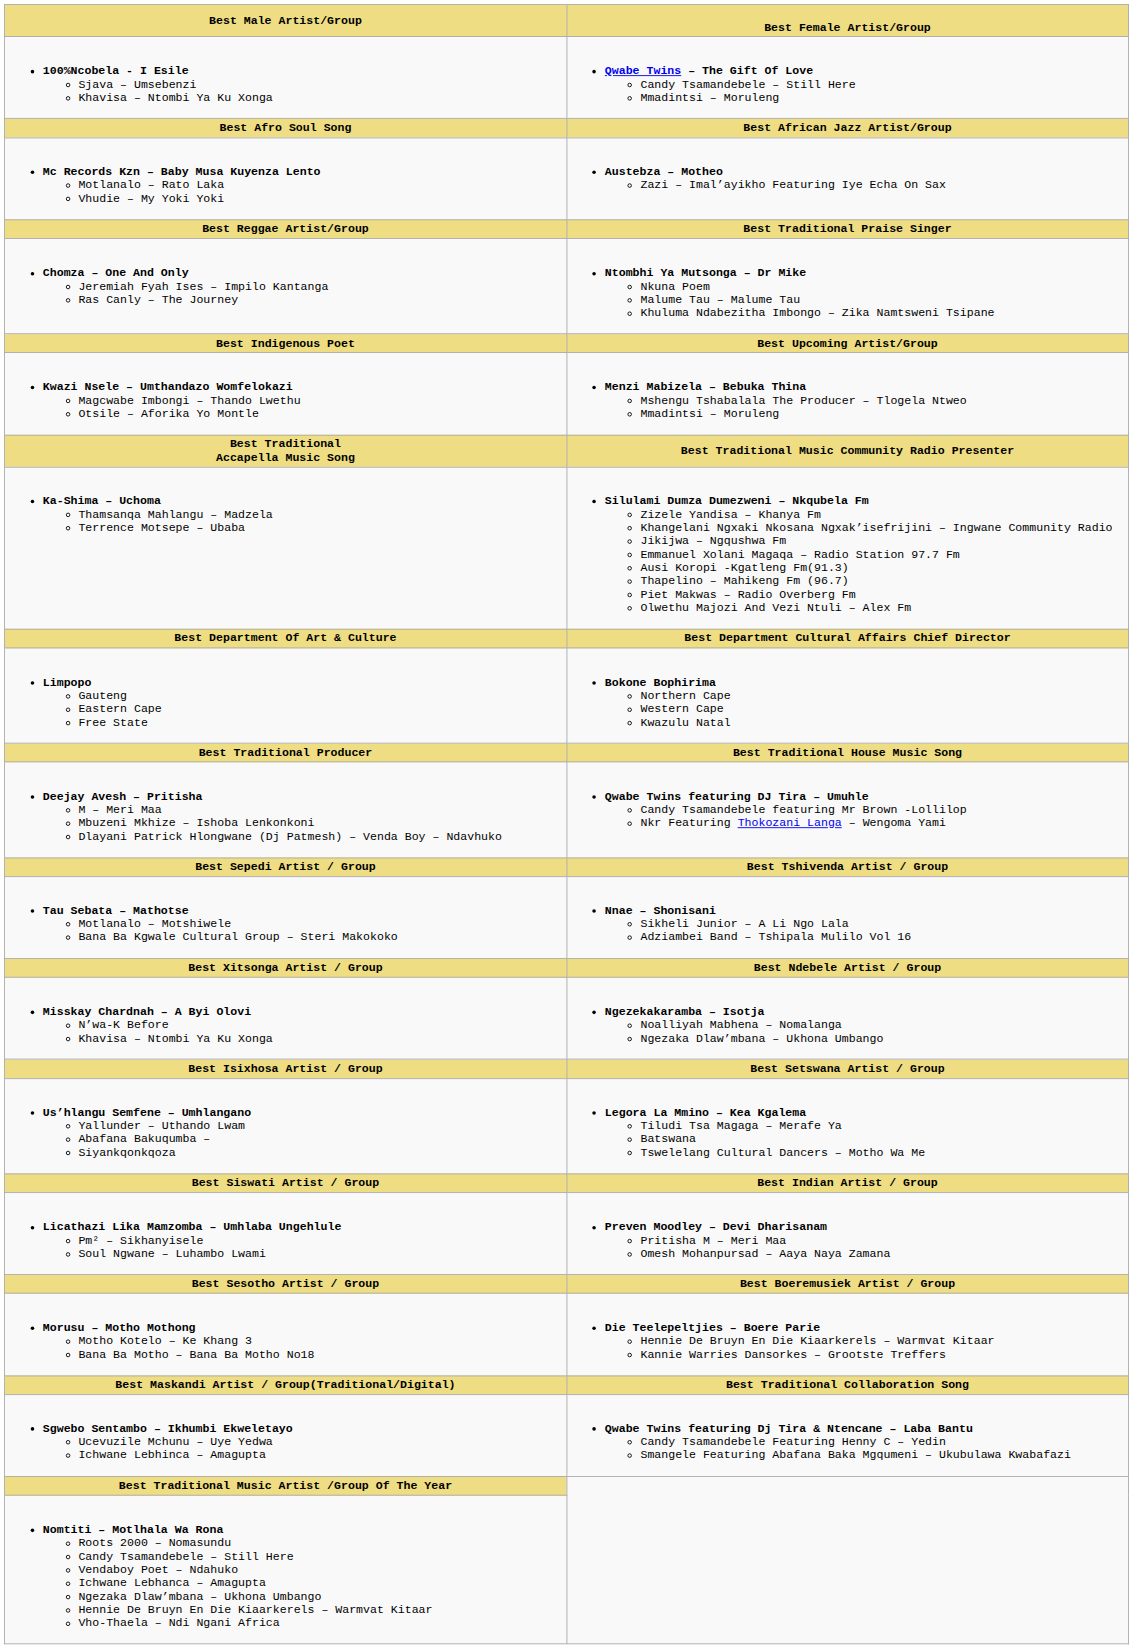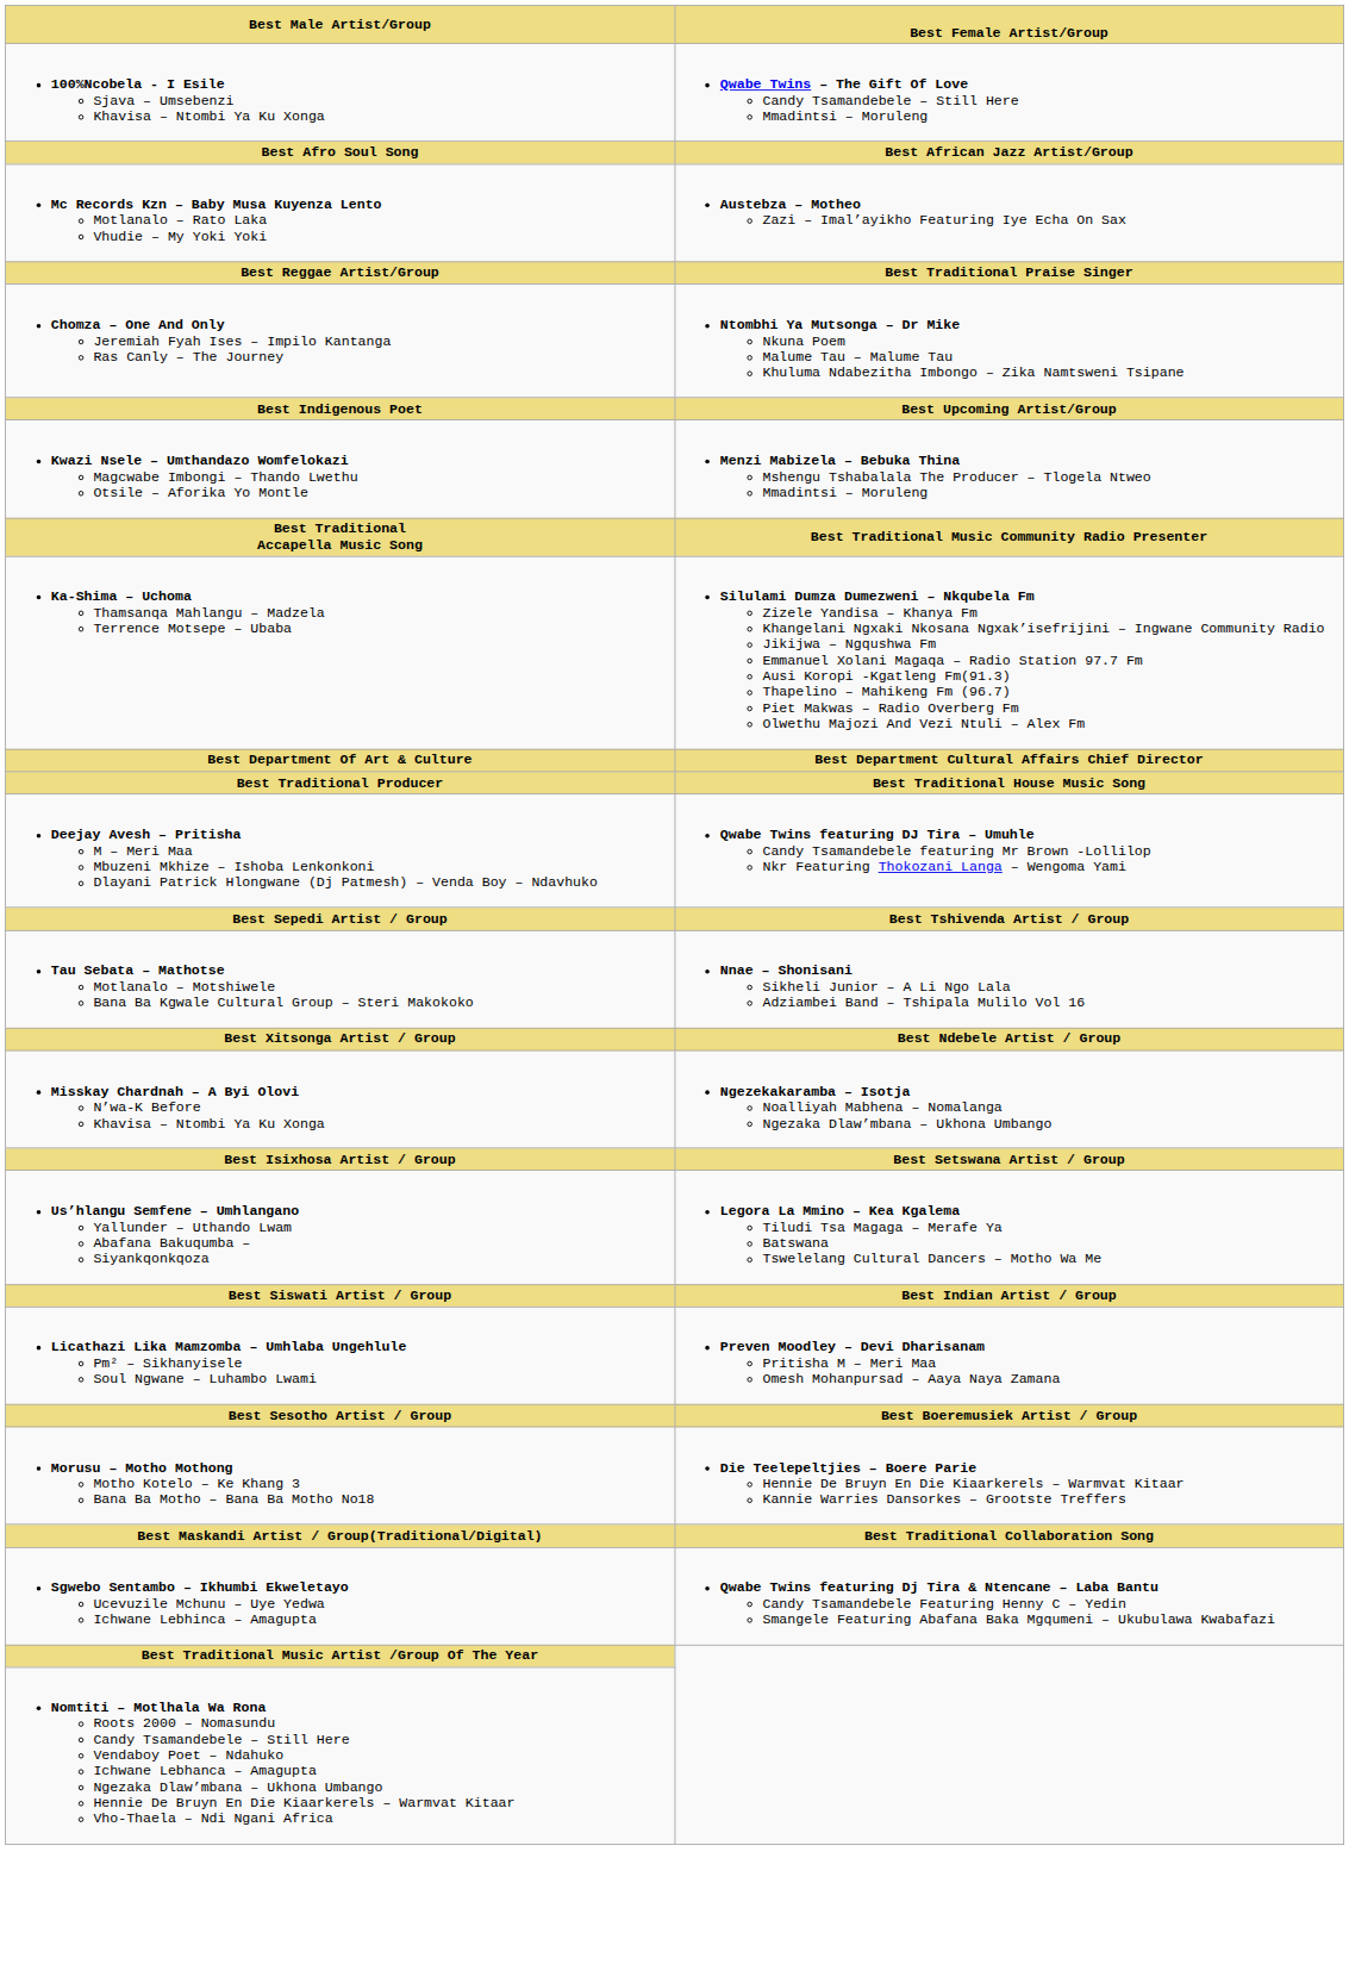- row: Limpopo Gauteng Eastern Cape Free State | Bokone Bophirima Northern Cape Western Cape Kwazulu Natal
